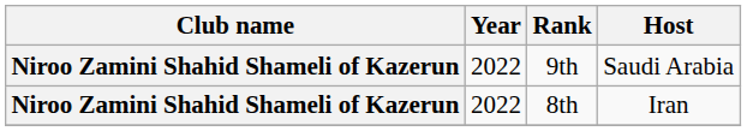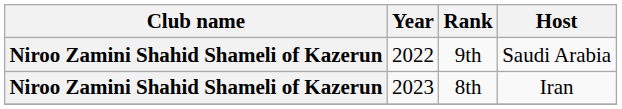8th | Year: 2022 -> 2023
